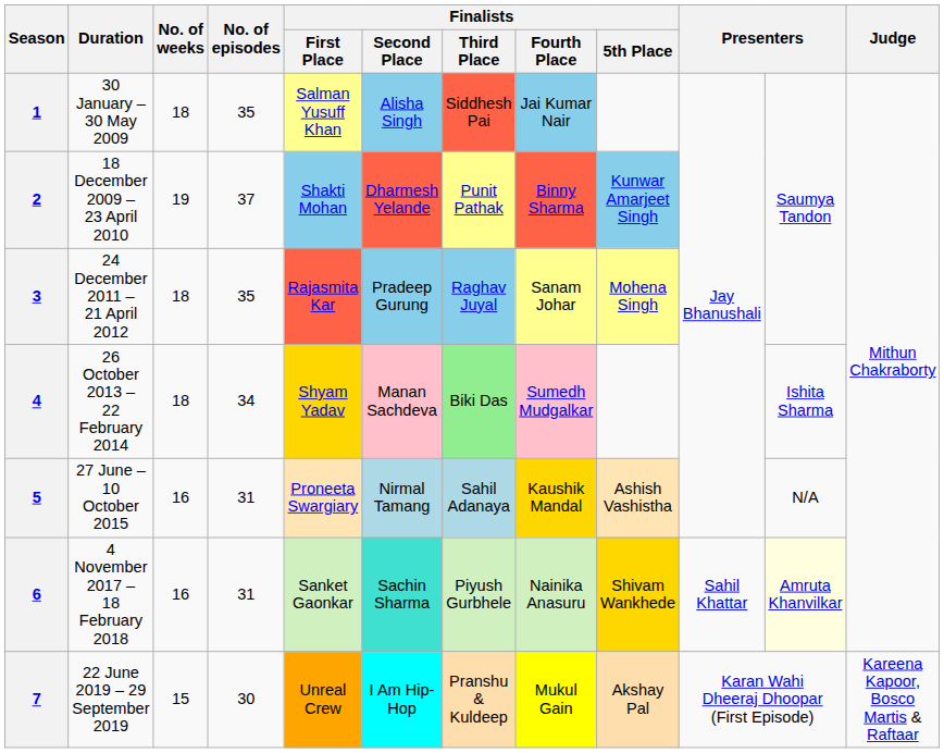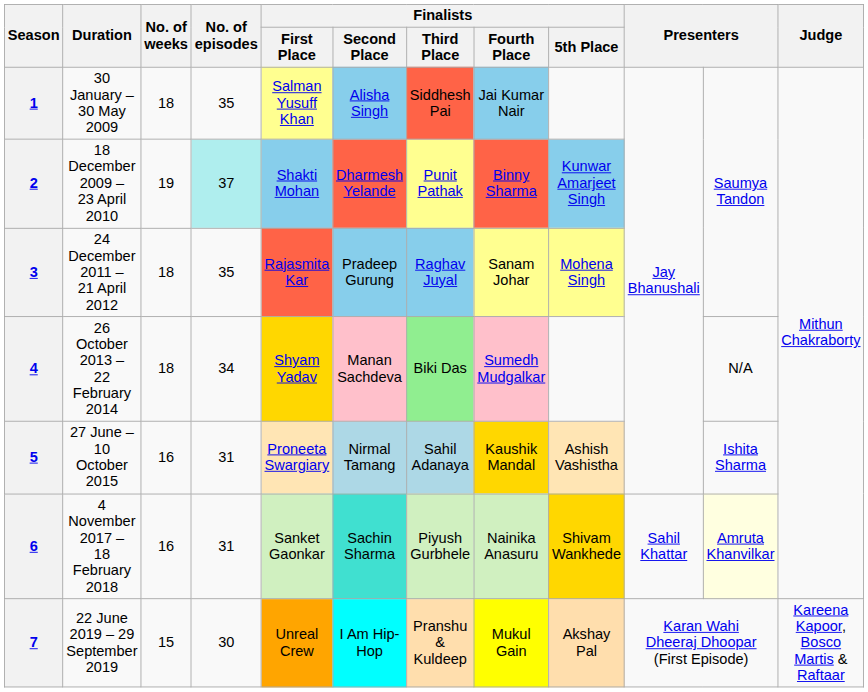2 | No. of episodes: no background -> paleturquoise background
4 | column 11: Ishita Sharma -> N/A
5 | column 11: N/A -> Ishita Sharma
